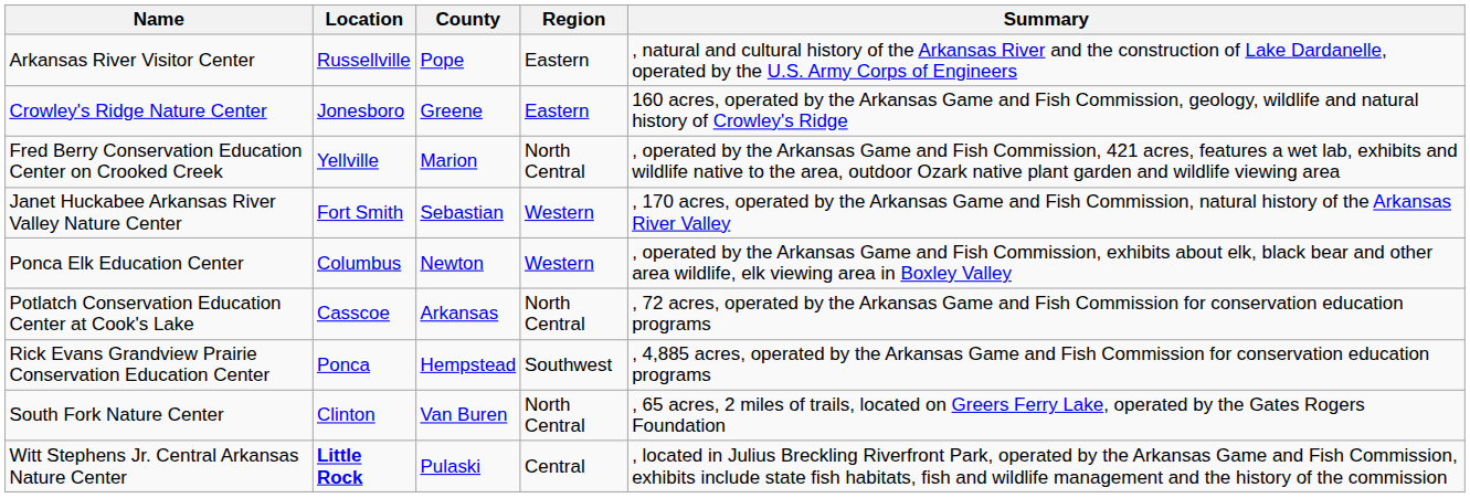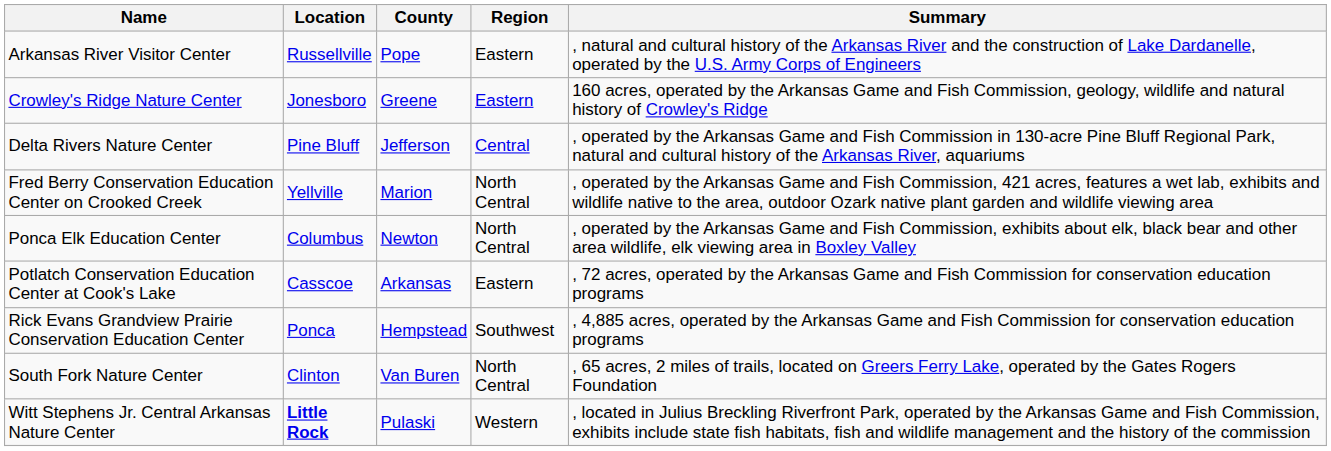+ row: Delta Rivers Nature Center | Pine Bluff | Jefferson | Central | , operated by the Arkansas Game and Fish Commission in 130-acre Pine Bluff Regional Park, natural and cultural history of the Arkansas River, aquariums
- row: Janet Huckabee Arkansas River Valley Nature Center | Fort Smith | Sebastian | Western | , 170 acres, operated by the Arkansas Game and Fish Commission, natural history of the Arkansas River Valley
Ponca Elk Education Center | Region: Western -> North Central
Potlatch Conservation Education Center at Cook's Lake | Region: North Central -> Eastern
Witt Stephens Jr. Central Arkansas Nature Center | Region: Central -> Western
